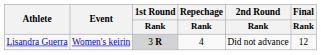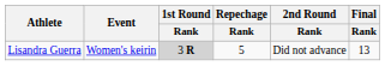Lisandra Guerra | Repechage / Rank: 4 -> 5
Lisandra Guerra | Final / Rank: 12 -> 13
